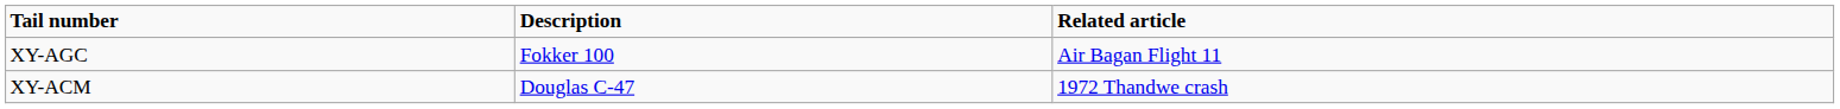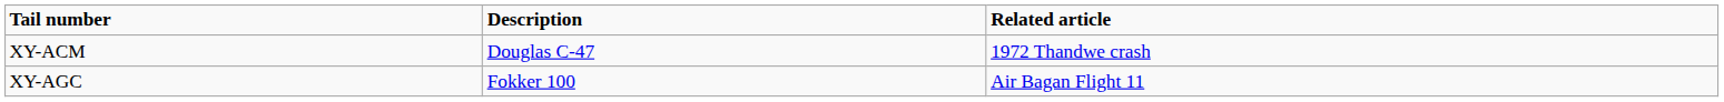rows swapped: XY-ACM <-> XY-AGC
